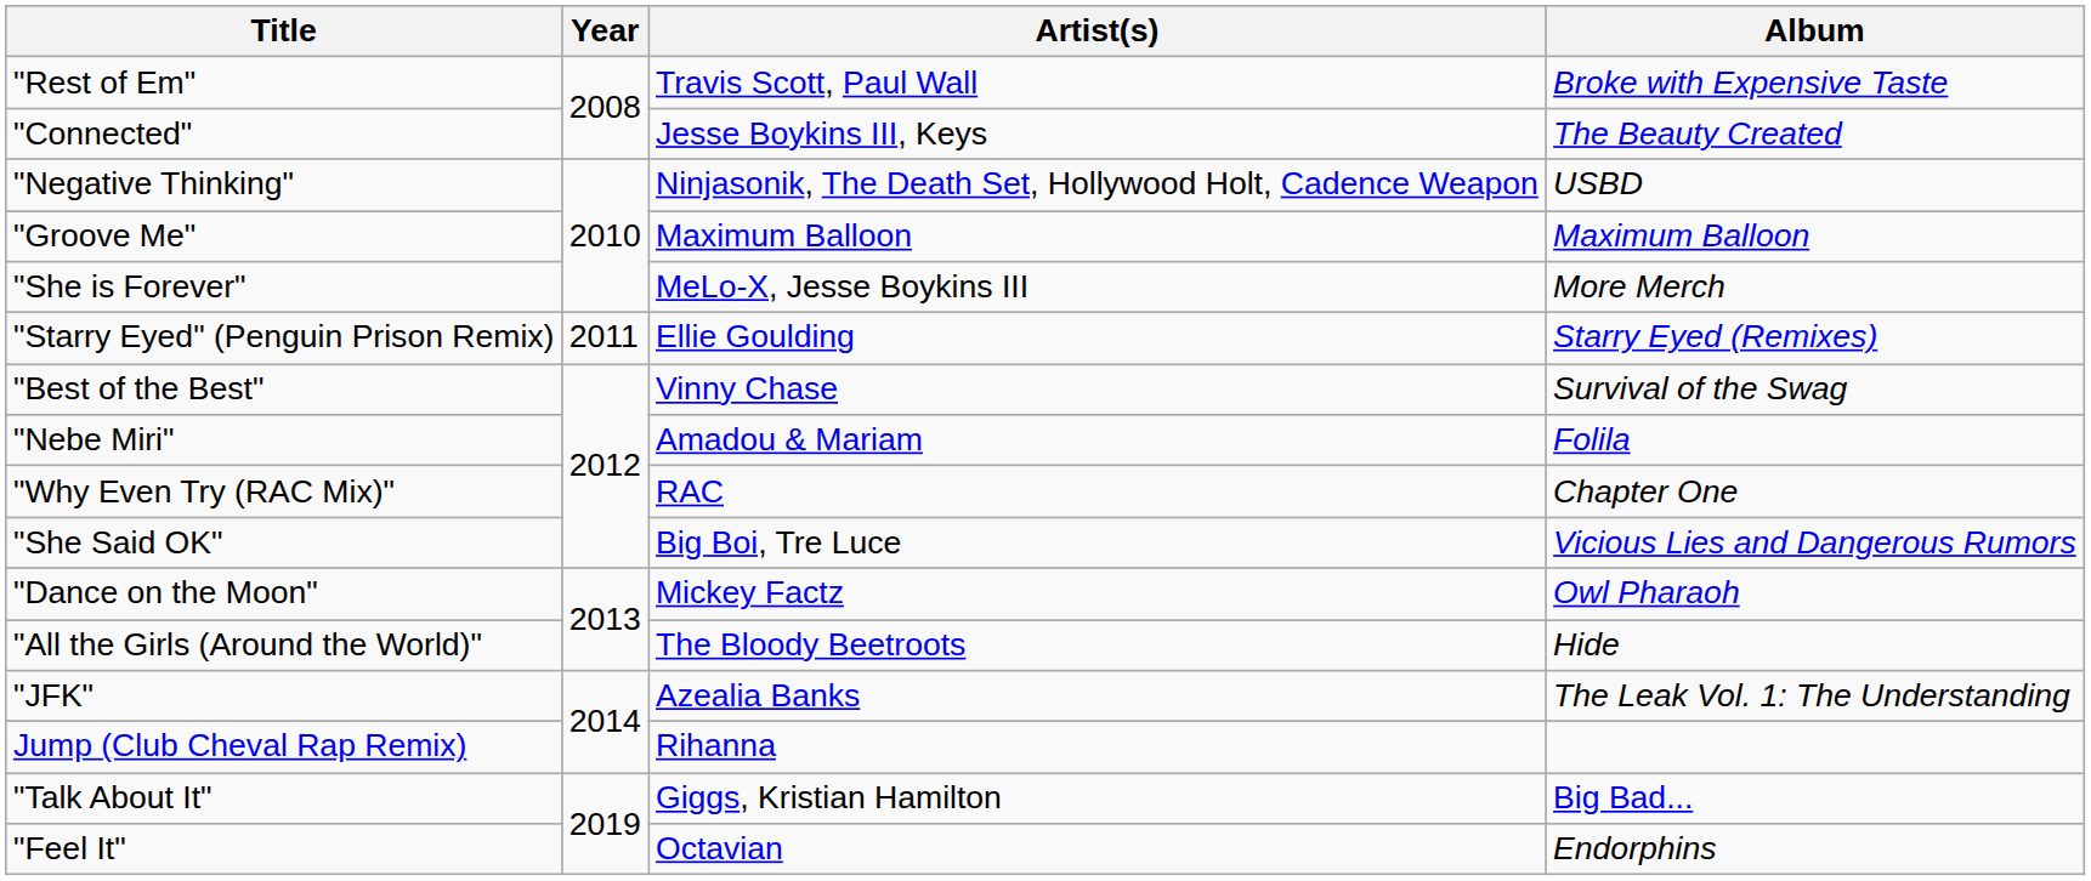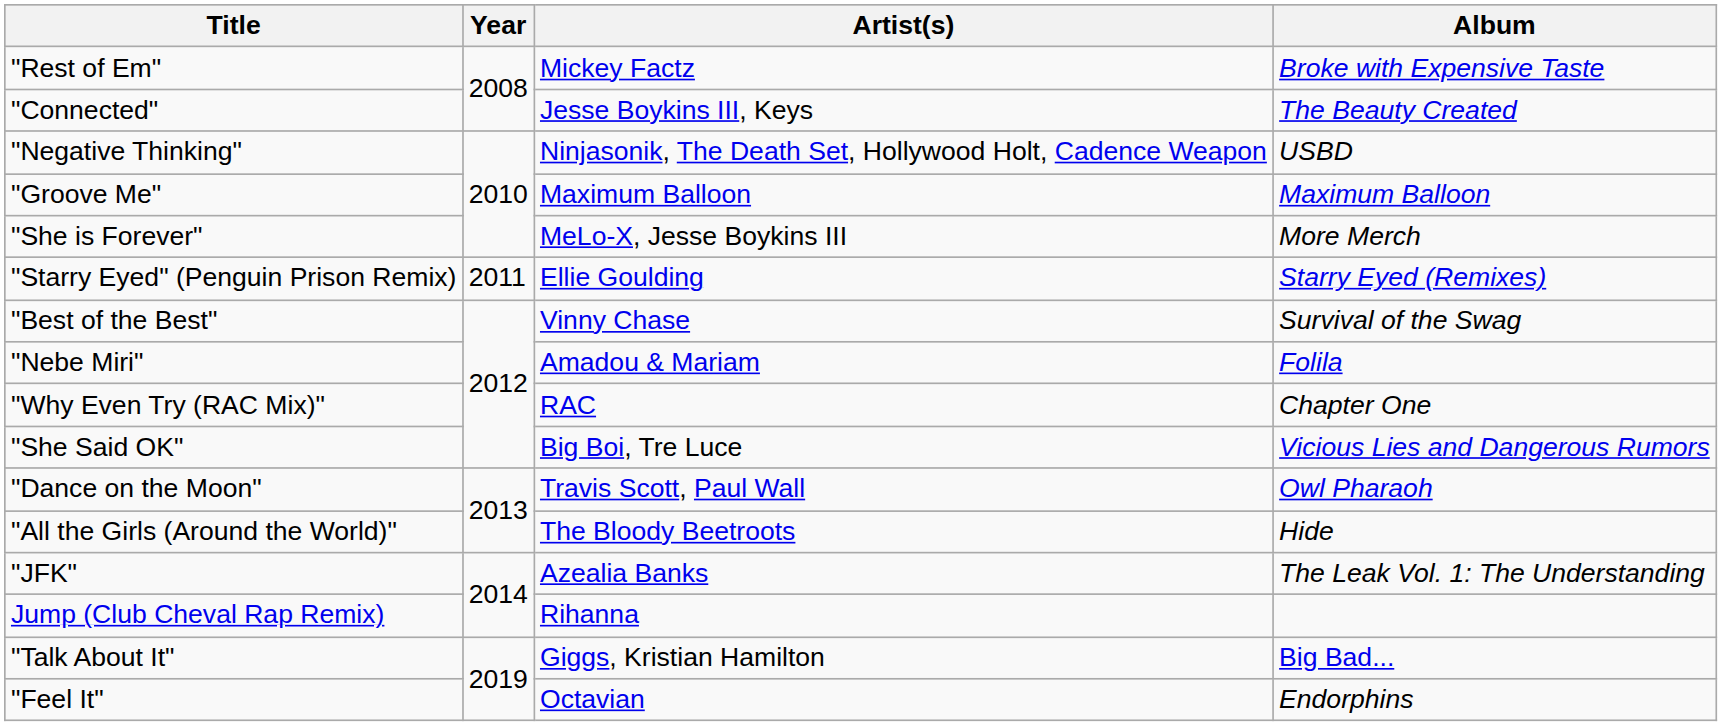"Rest of Em" | Artist(s): Travis Scott, Paul Wall -> Mickey Factz
"Dance on the Moon" | Artist(s): Mickey Factz -> Travis Scott, Paul Wall
